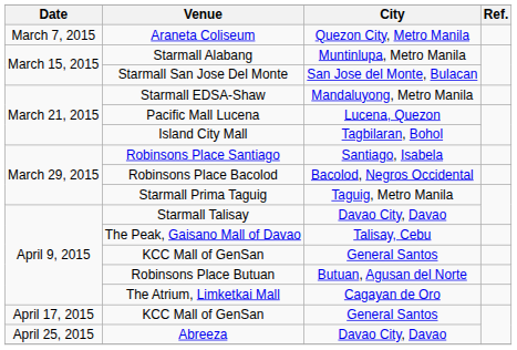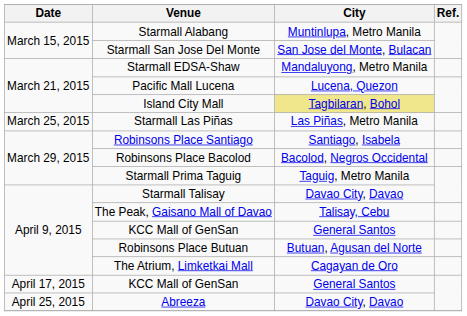- row: March 7, 2015 | Araneta Coliseum | Quezon City, Metro Manila
Island City Mall | City: no background -> khaki background
+ row: March 25, 2015 | Starmall Las Piñas | Las Piñas, Metro Manila
